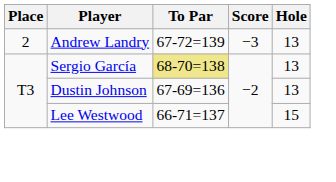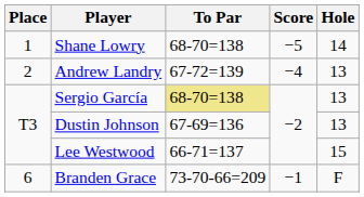+ row: 1 | Shane Lowry | 68-70=138 | −5 | 14
Andrew Landry | Score: −3 -> −4
+ row: 6 | Branden Grace | 73-70-66=209 | −1 | F
